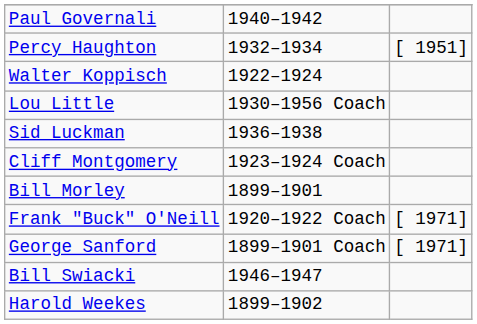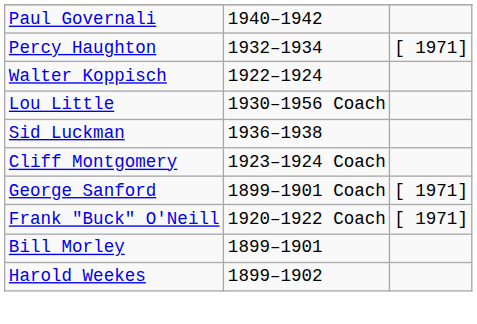Percy Haughton | column 3: [ 1951] -> [ 1971]
rows swapped: Bill Morley <-> George Sanford
- row: Bill Swiacki | 1946–1947
